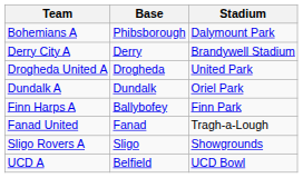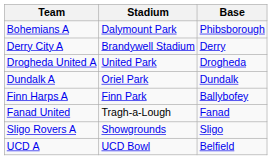columns swapped: Base <-> Stadium
